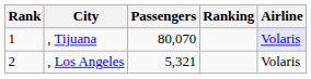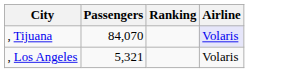- column: Rank | 1 | 2
, Tijuana | Passengers: 80,070 -> 84,070
